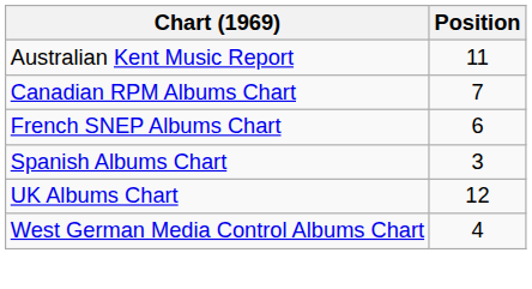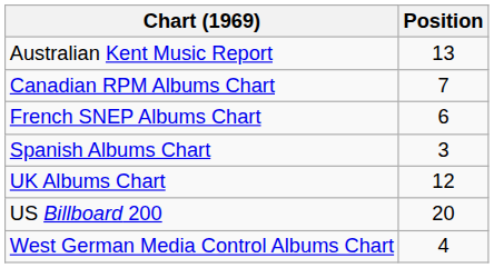Australian Kent Music Report | Position: 11 -> 13
+ row: US Billboard 200 | 20
